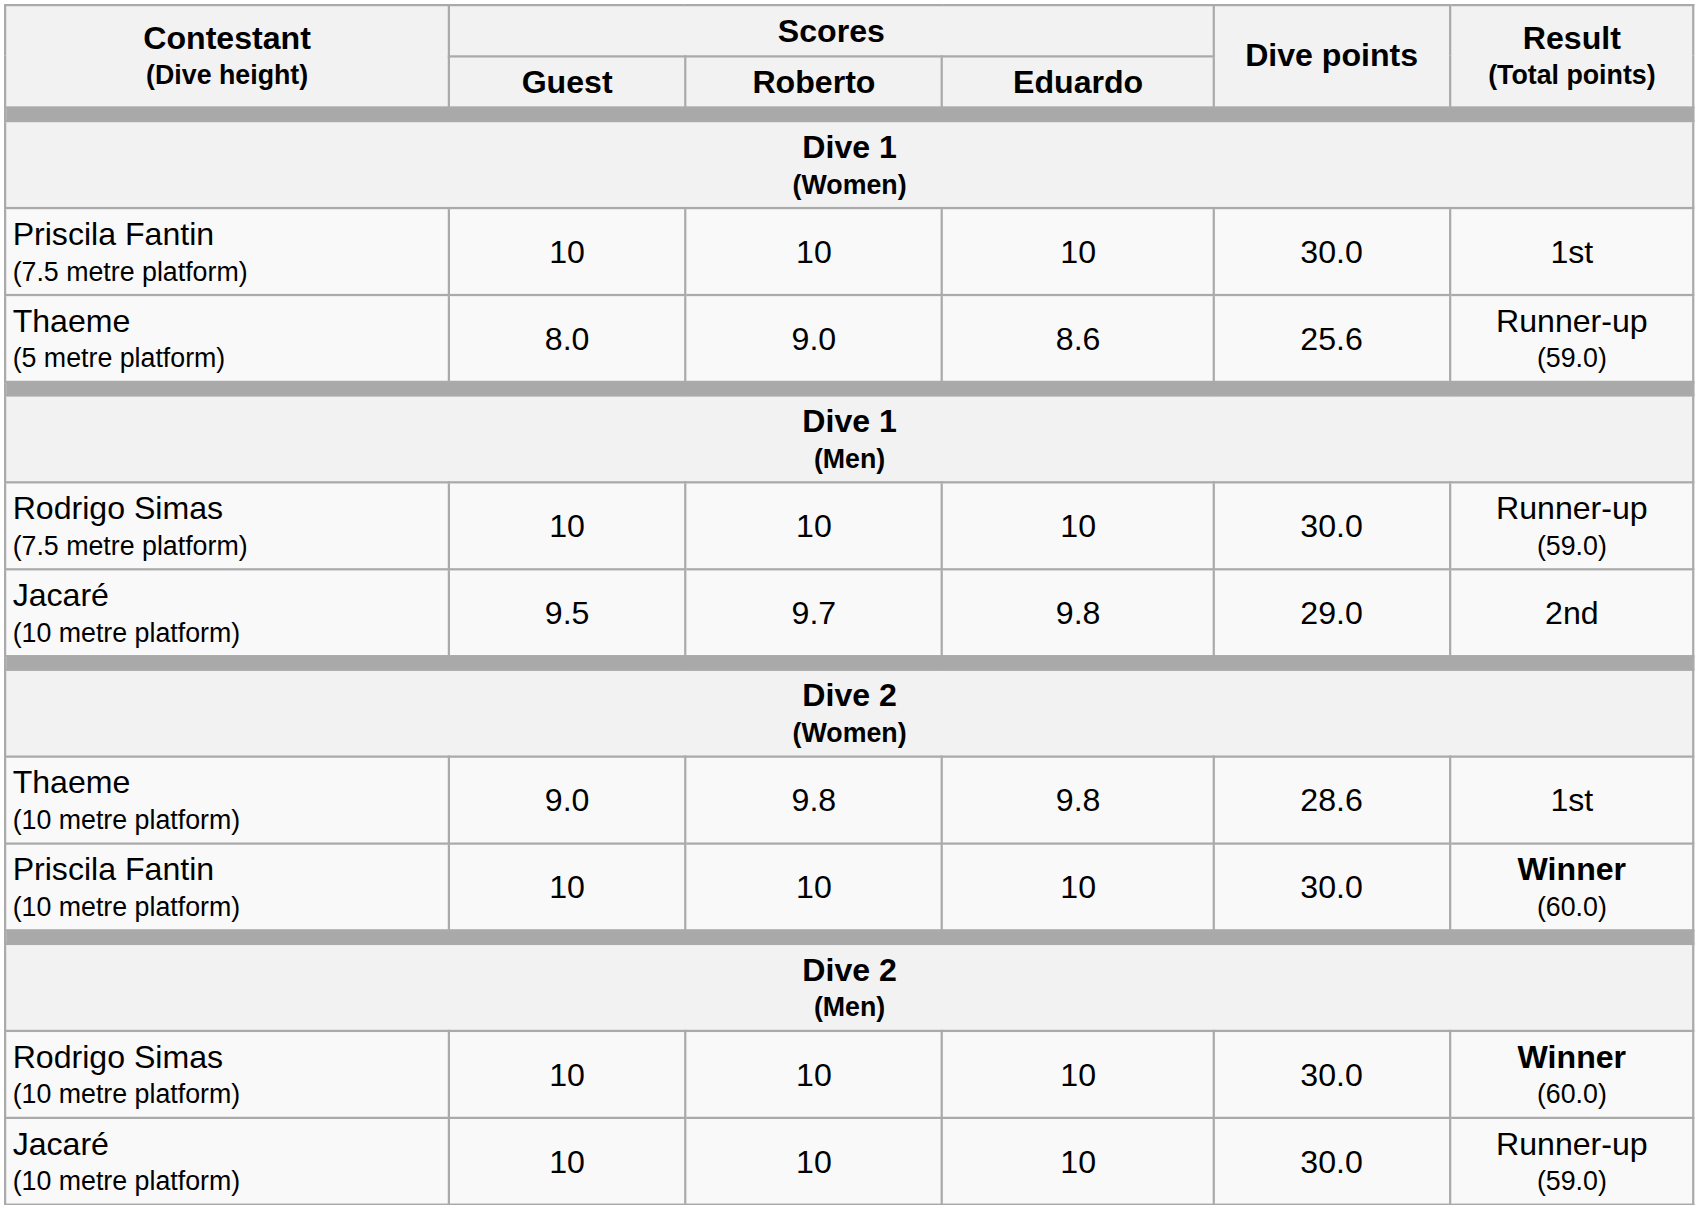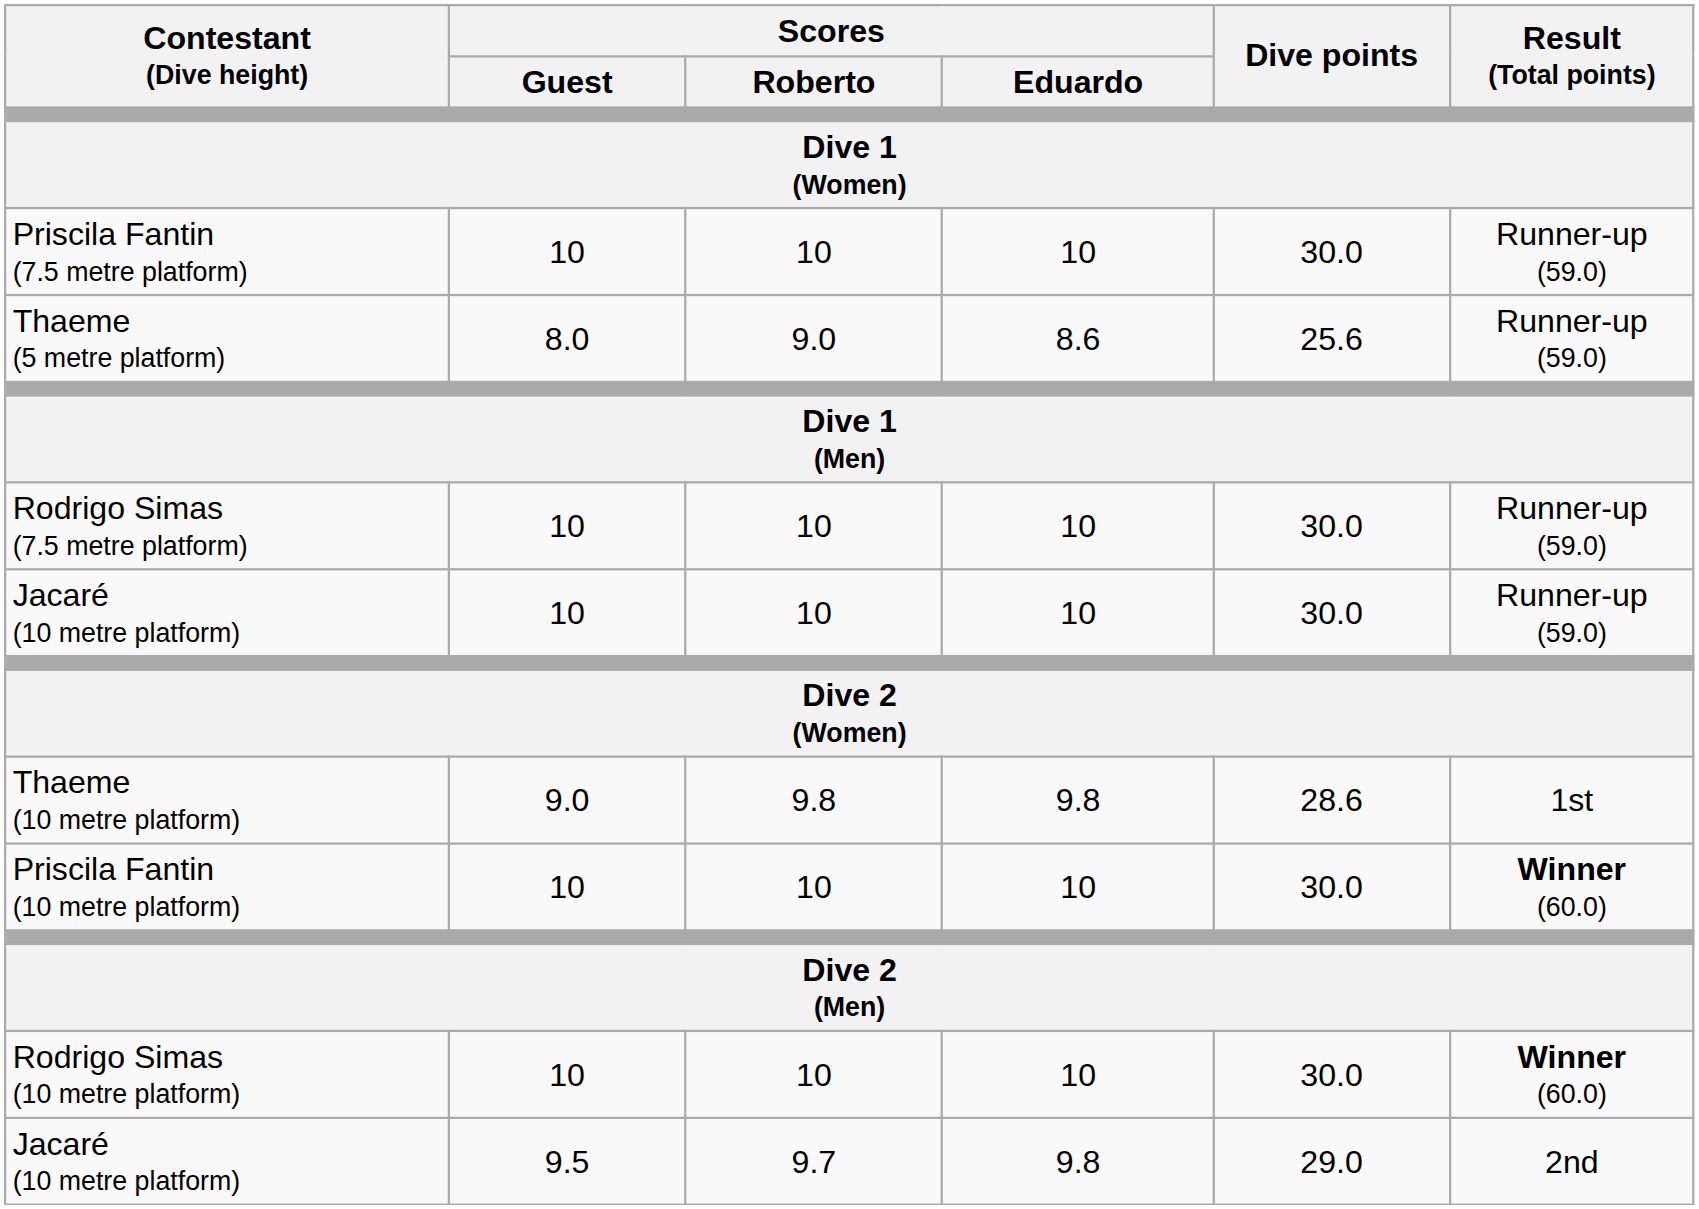Priscila Fantin (7.5 metre platform) | Result (Total points): 1st -> Runner-up (59.0)
rows swapped: Jacaré (10 metre platform) / 9.5 <-> Jacaré (10 metre platform) / 10
